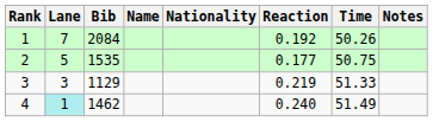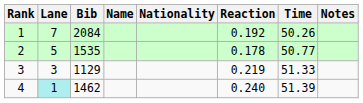2 | Reaction: 0.177 -> 0.178
2 | Time: 50.75 -> 50.77
4 | Time: 51.49 -> 51.39
